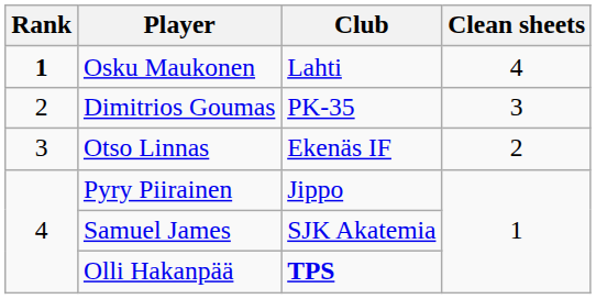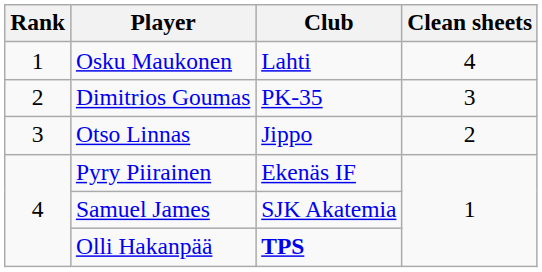Osku Maukonen | Rank: bold -> normal
Otso Linnas | Club: Ekenäs IF -> Jippo
Pyry Piirainen | Club: Jippo -> Ekenäs IF
